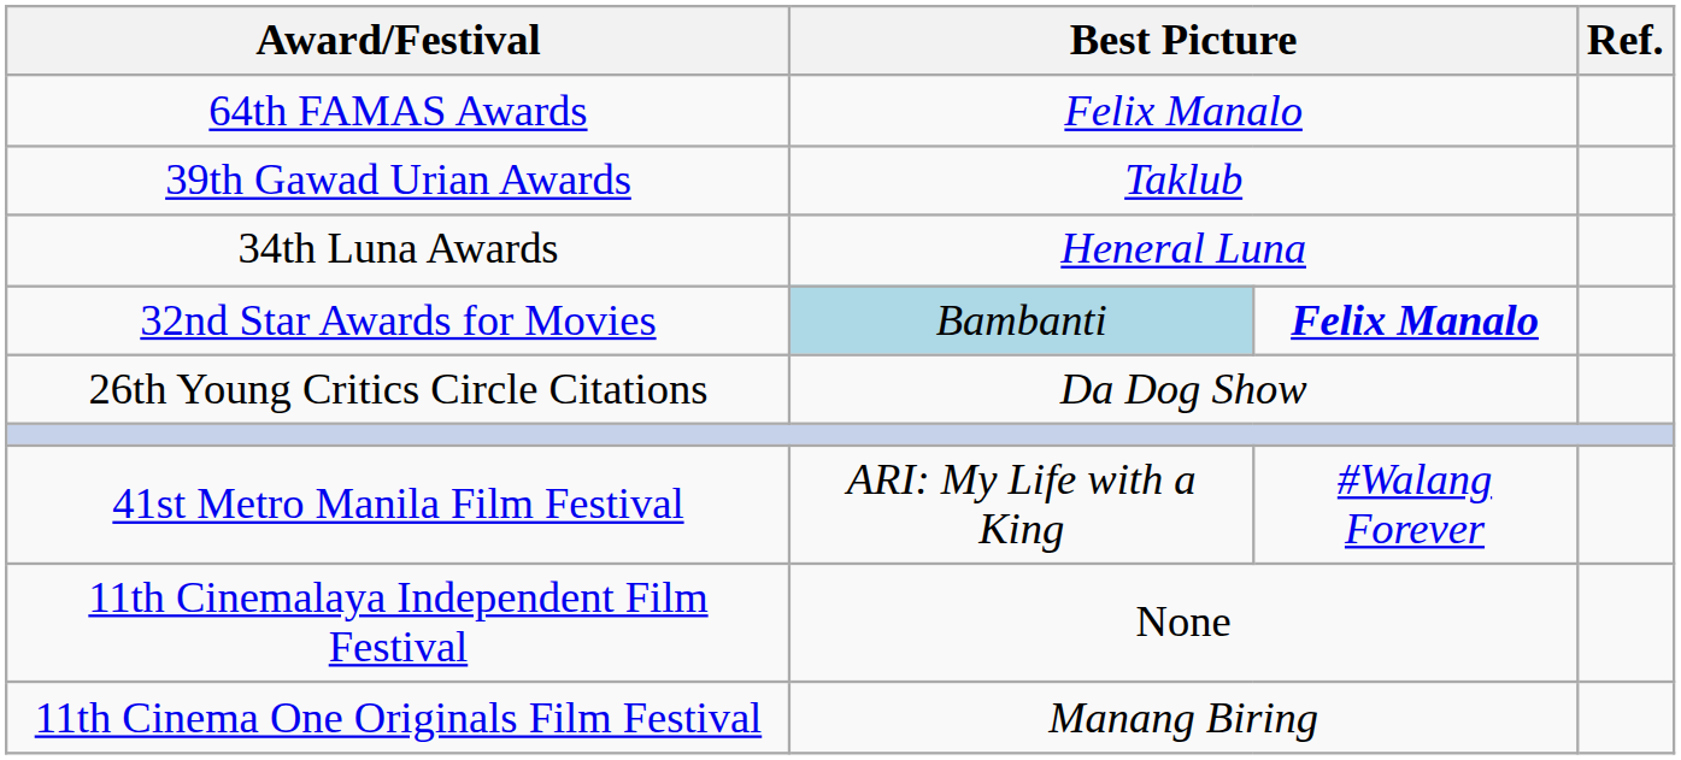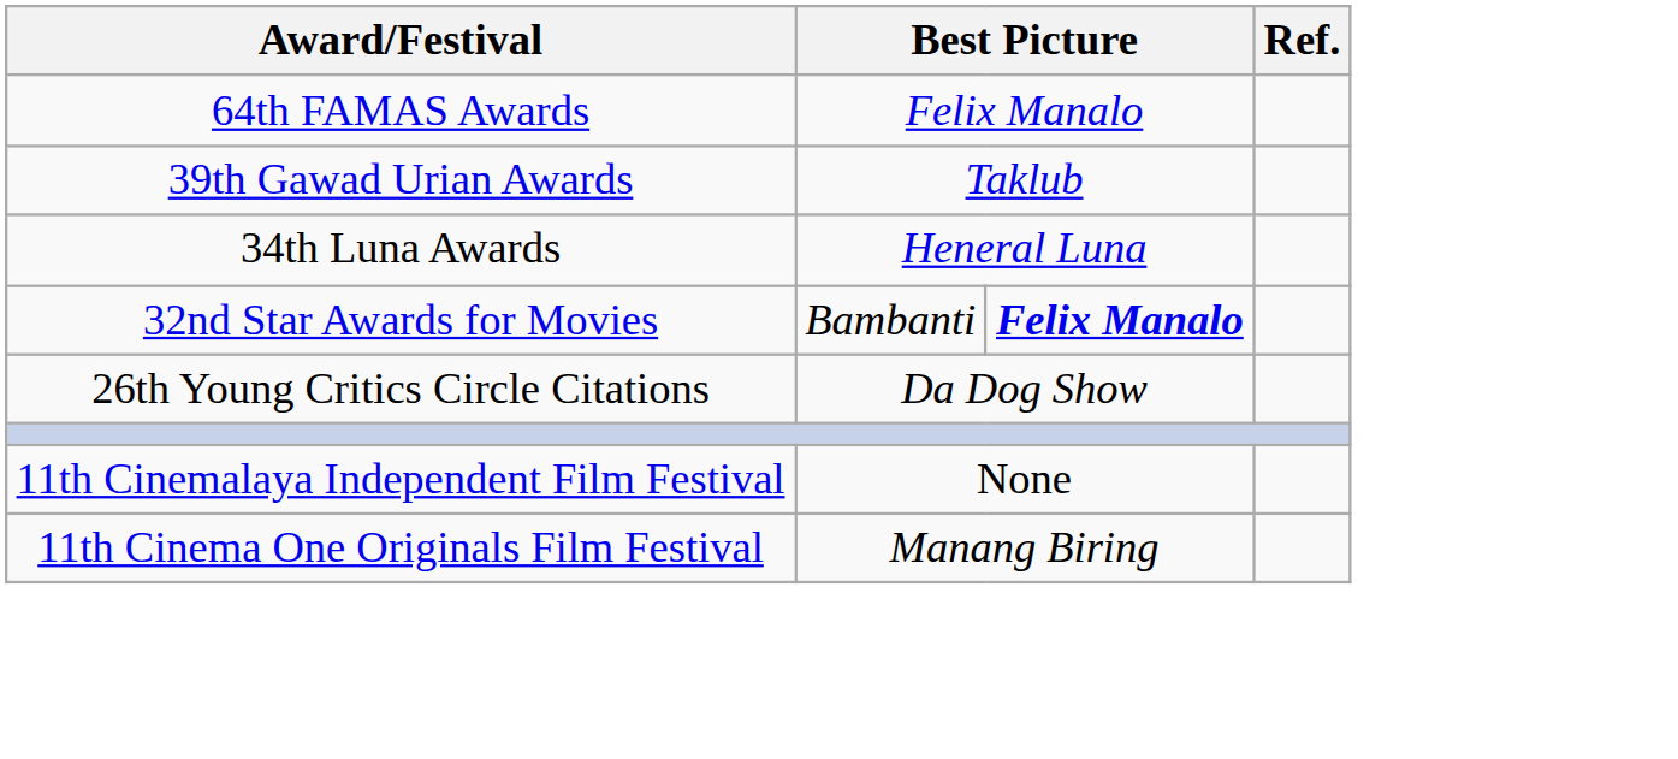32nd Star Awards for Movies | column 2: lightblue background -> no background
- row: 41st Metro Manila Film Festival | ARI: My Life with a King | #Walang Forever
